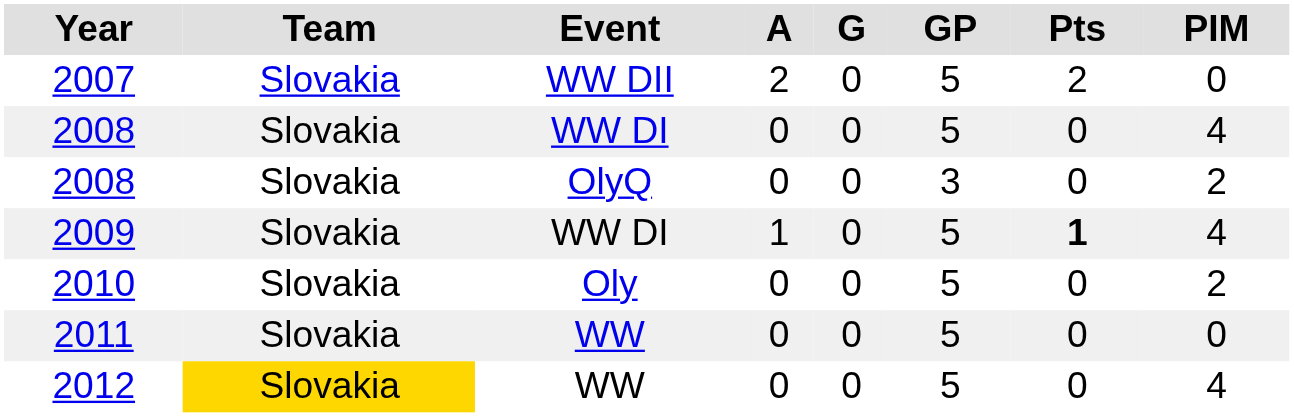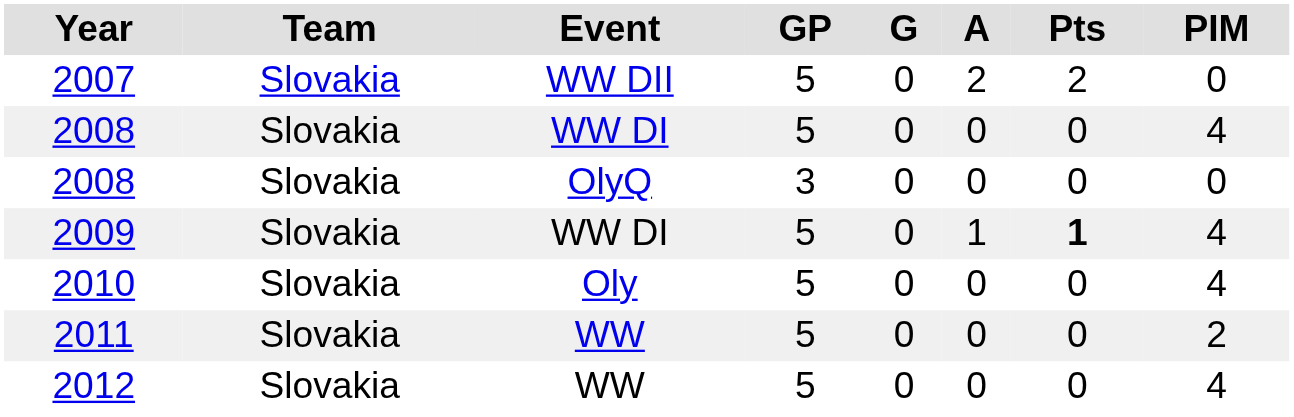columns swapped: GP <-> A
2008 / OlyQ | PIM: 2 -> 0
2010 | PIM: 2 -> 4
2011 | PIM: 0 -> 2
2012 | Team: gold background -> no background
